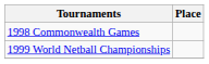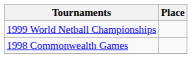rows swapped: 1998 Commonwealth Games <-> 1999 World Netball Championships
